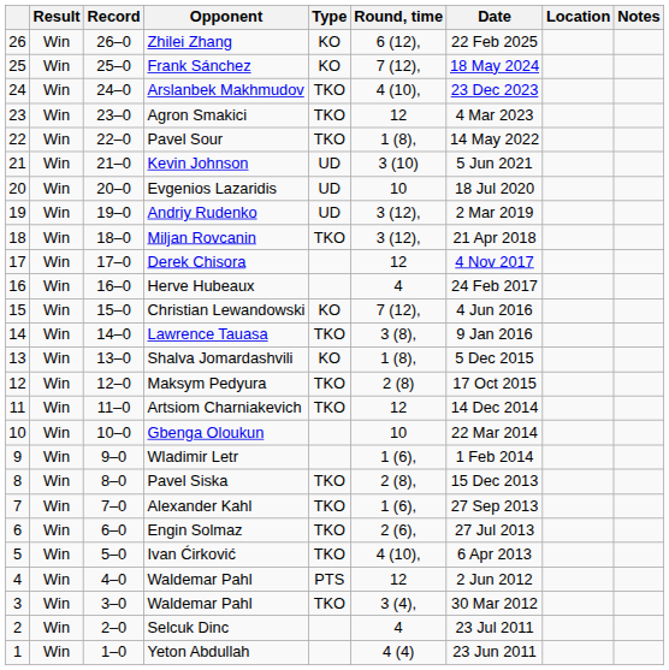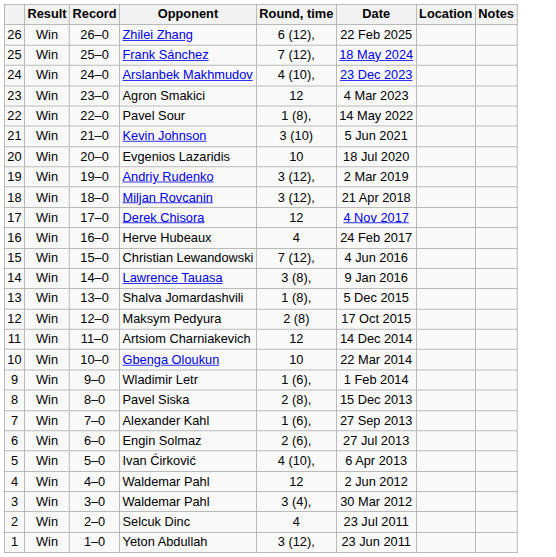- column: Type | KO | KO | TKO | TKO | TKO | UD | UD | UD | TKO | KO | TKO | KO | TKO | TKO | TKO | TKO | TKO | TKO | PTS | TKO
Yeton Abdullah | Round, time: 4 (4) -> 3 (12),
